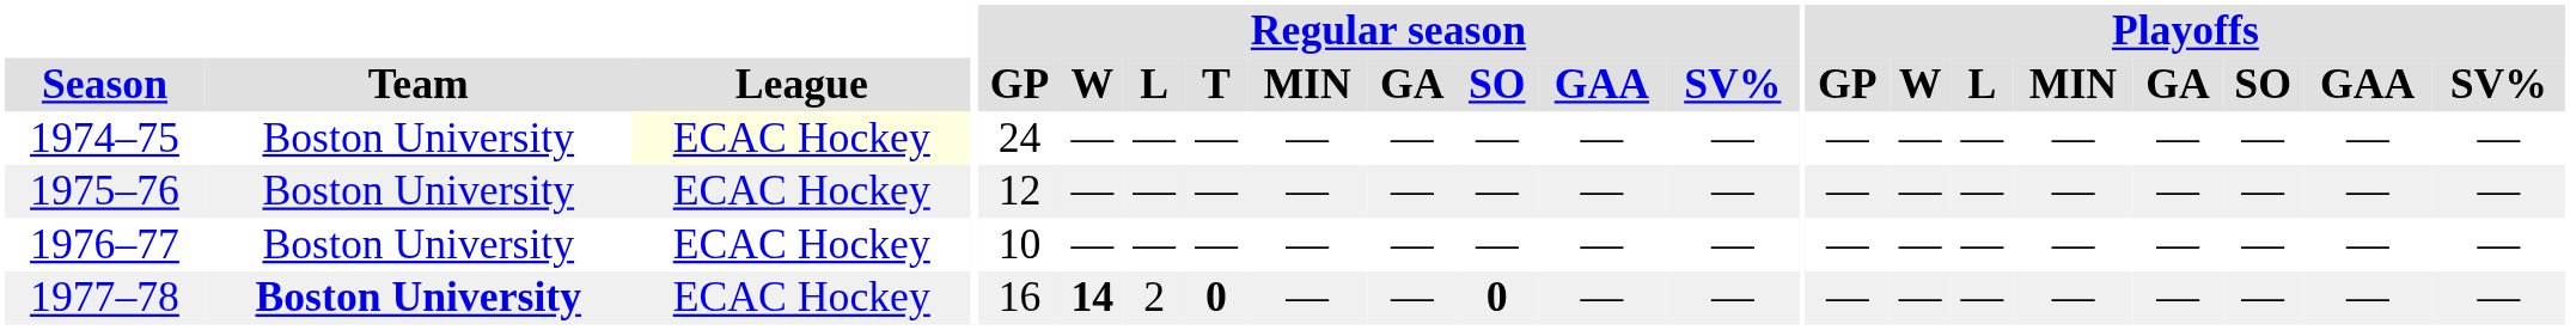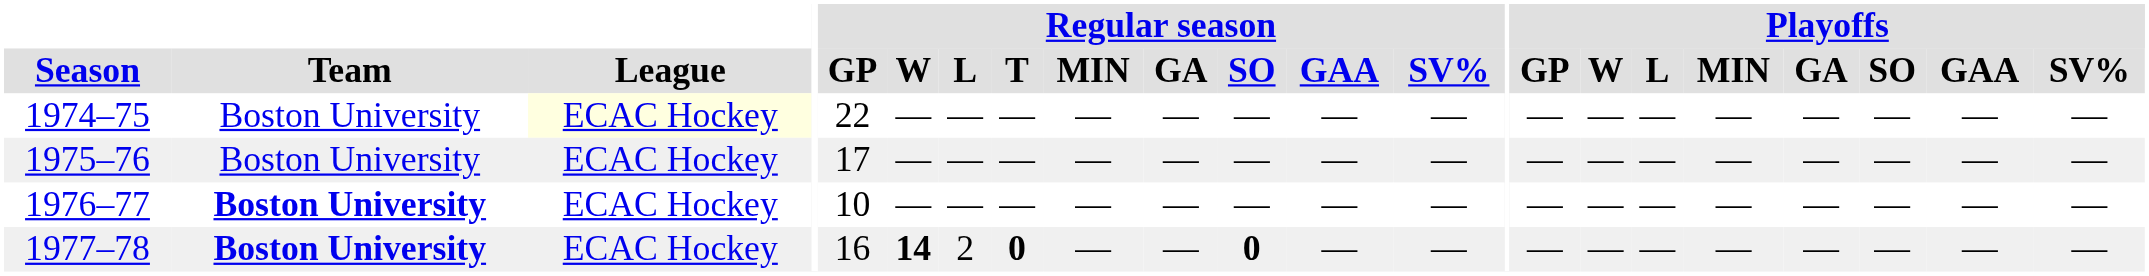1974–75 | Regular season / GP: 24 -> 22
1975–76 | Regular season / GP: 12 -> 17
1976–77 | Team: normal -> bold
